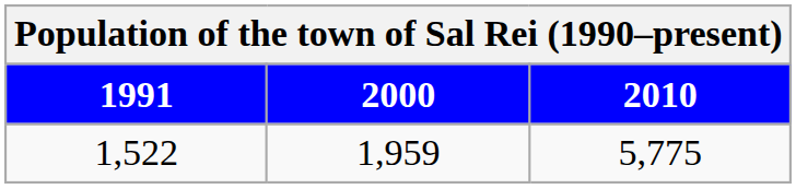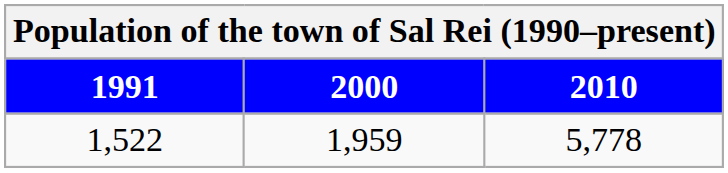1,522 | 2010: 5,775 -> 5,778
